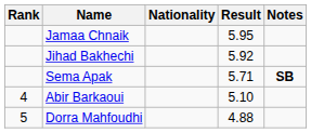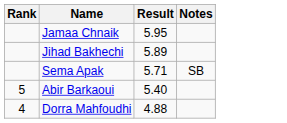- column: Nationality
Jihad Bakhechi | Result: 5.92 -> 5.89
Sema Apak | Notes: bold -> normal
Abir Barkaoui | Rank: 4 -> 5
Abir Barkaoui | Result: 5.10 -> 5.40
Dorra Mahfoudhi | Rank: 5 -> 4
